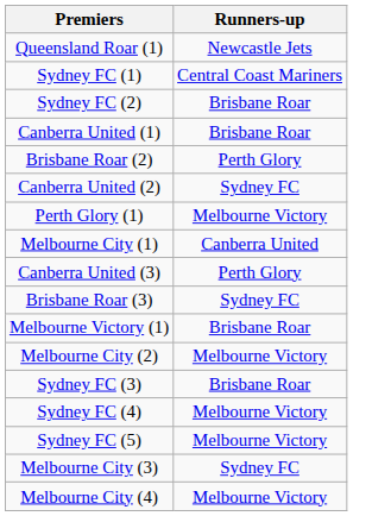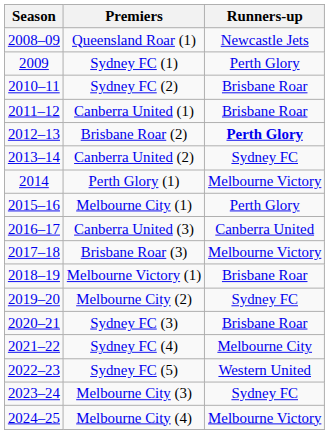+ column: Season | 2008–09 | 2009 | 2010–11 | 2011–12 | 2012–13 | 2013–14 | 2014 | 2015–16 | 2016–17 | 2017–18 | 2018–19 | 2019–20 | 2020–21 | 2021–22 | 2022–23 | 2023–24 | 2024–25
Sydney FC (1) | Runners-up: Central Coast Mariners -> Perth Glory
Brisbane Roar (2) | Runners-up: normal -> bold
Melbourne City (1) | Runners-up: Canberra United -> Perth Glory
Canberra United (3) | Runners-up: Perth Glory -> Canberra United
Brisbane Roar (3) | Runners-up: Sydney FC -> Melbourne Victory
Melbourne City (2) | Runners-up: Melbourne Victory -> Sydney FC
Sydney FC (4) | Runners-up: Melbourne Victory -> Melbourne City
Sydney FC (5) | Runners-up: Melbourne Victory -> Western United
